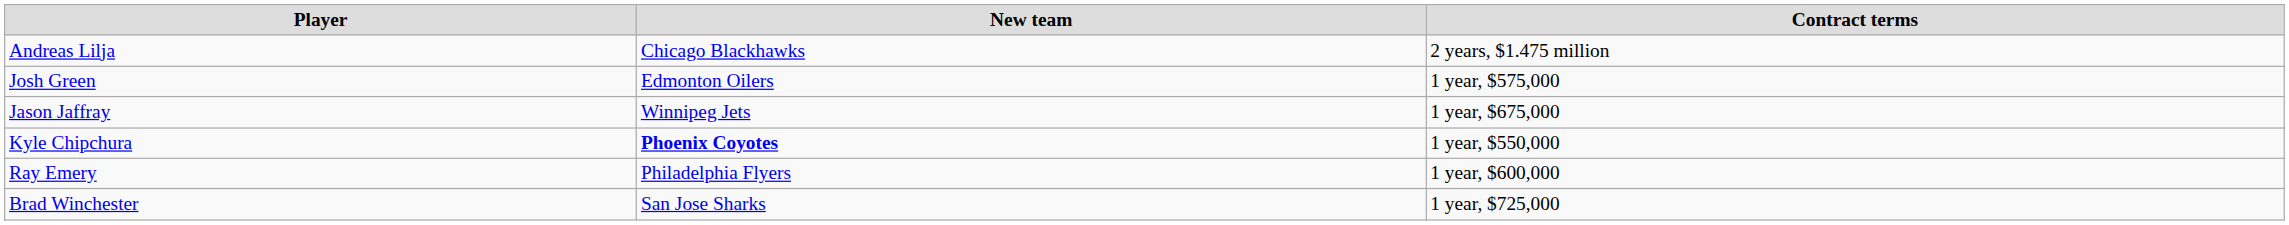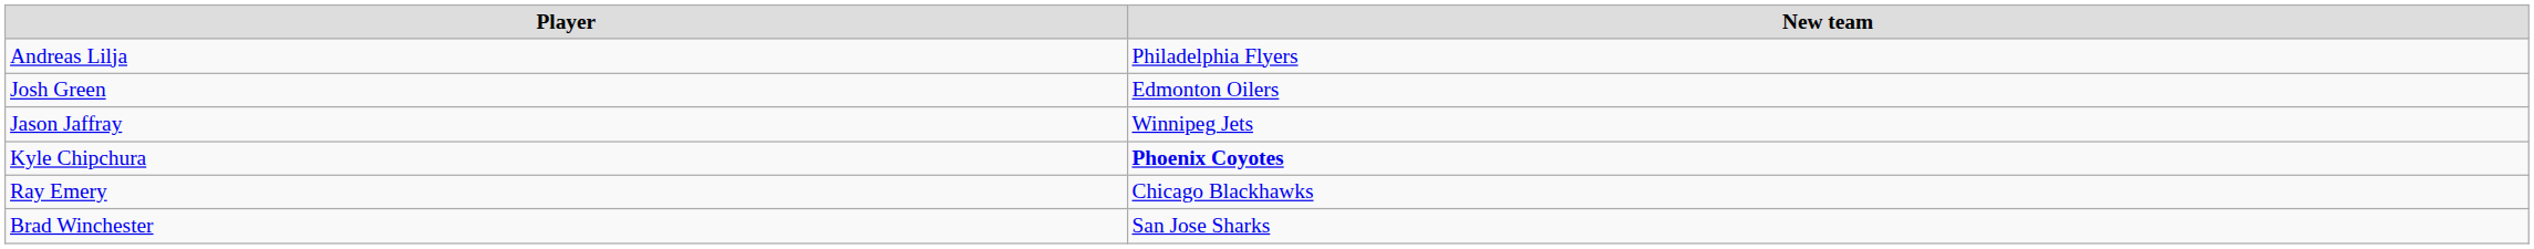- column: Contract terms | 2 years, $1.475 million | 1 year, $575,000 | 1 year, $675,000 | 1 year, $550,000 | 1 year, $600,000 | 1 year, $725,000
Andreas Lilja | New team: Chicago Blackhawks -> Philadelphia Flyers
Ray Emery | New team: Philadelphia Flyers -> Chicago Blackhawks
